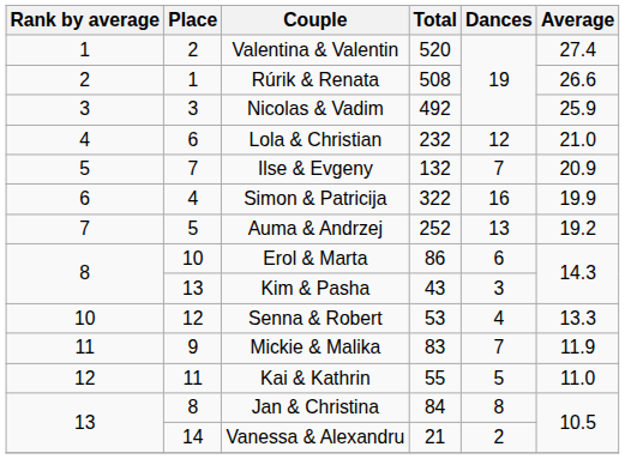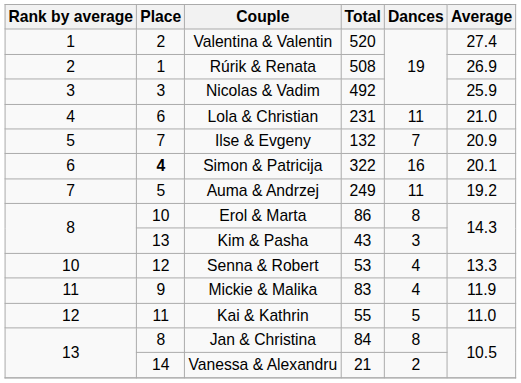Rúrik & Renata | Average: 26.6 -> 26.9
Lola & Christian | Total: 232 -> 231
Lola & Christian | Dances: 12 -> 11
Simon & Patricija | Place: normal -> bold
Simon & Patricija | Average: 19.9 -> 20.1
Auma & Andrzej | Total: 252 -> 249
Auma & Andrzej | Dances: 13 -> 11
Erol & Marta | Dances: 6 -> 8
Mickie & Malika | Dances: 7 -> 4
